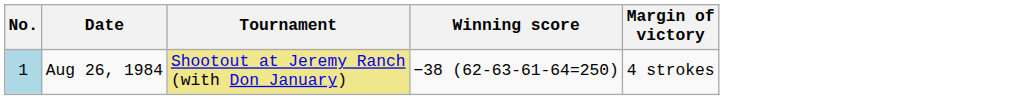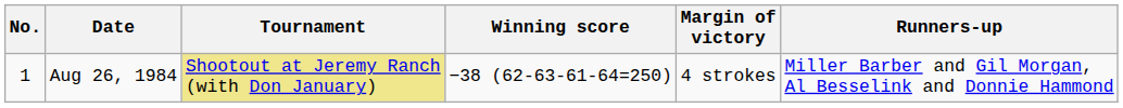+ column: Runners-up | Miller Barber and Gil Morgan, Al Besselink and Donnie Hammond
Aug 26, 1984 | No.: lightblue background -> no background
